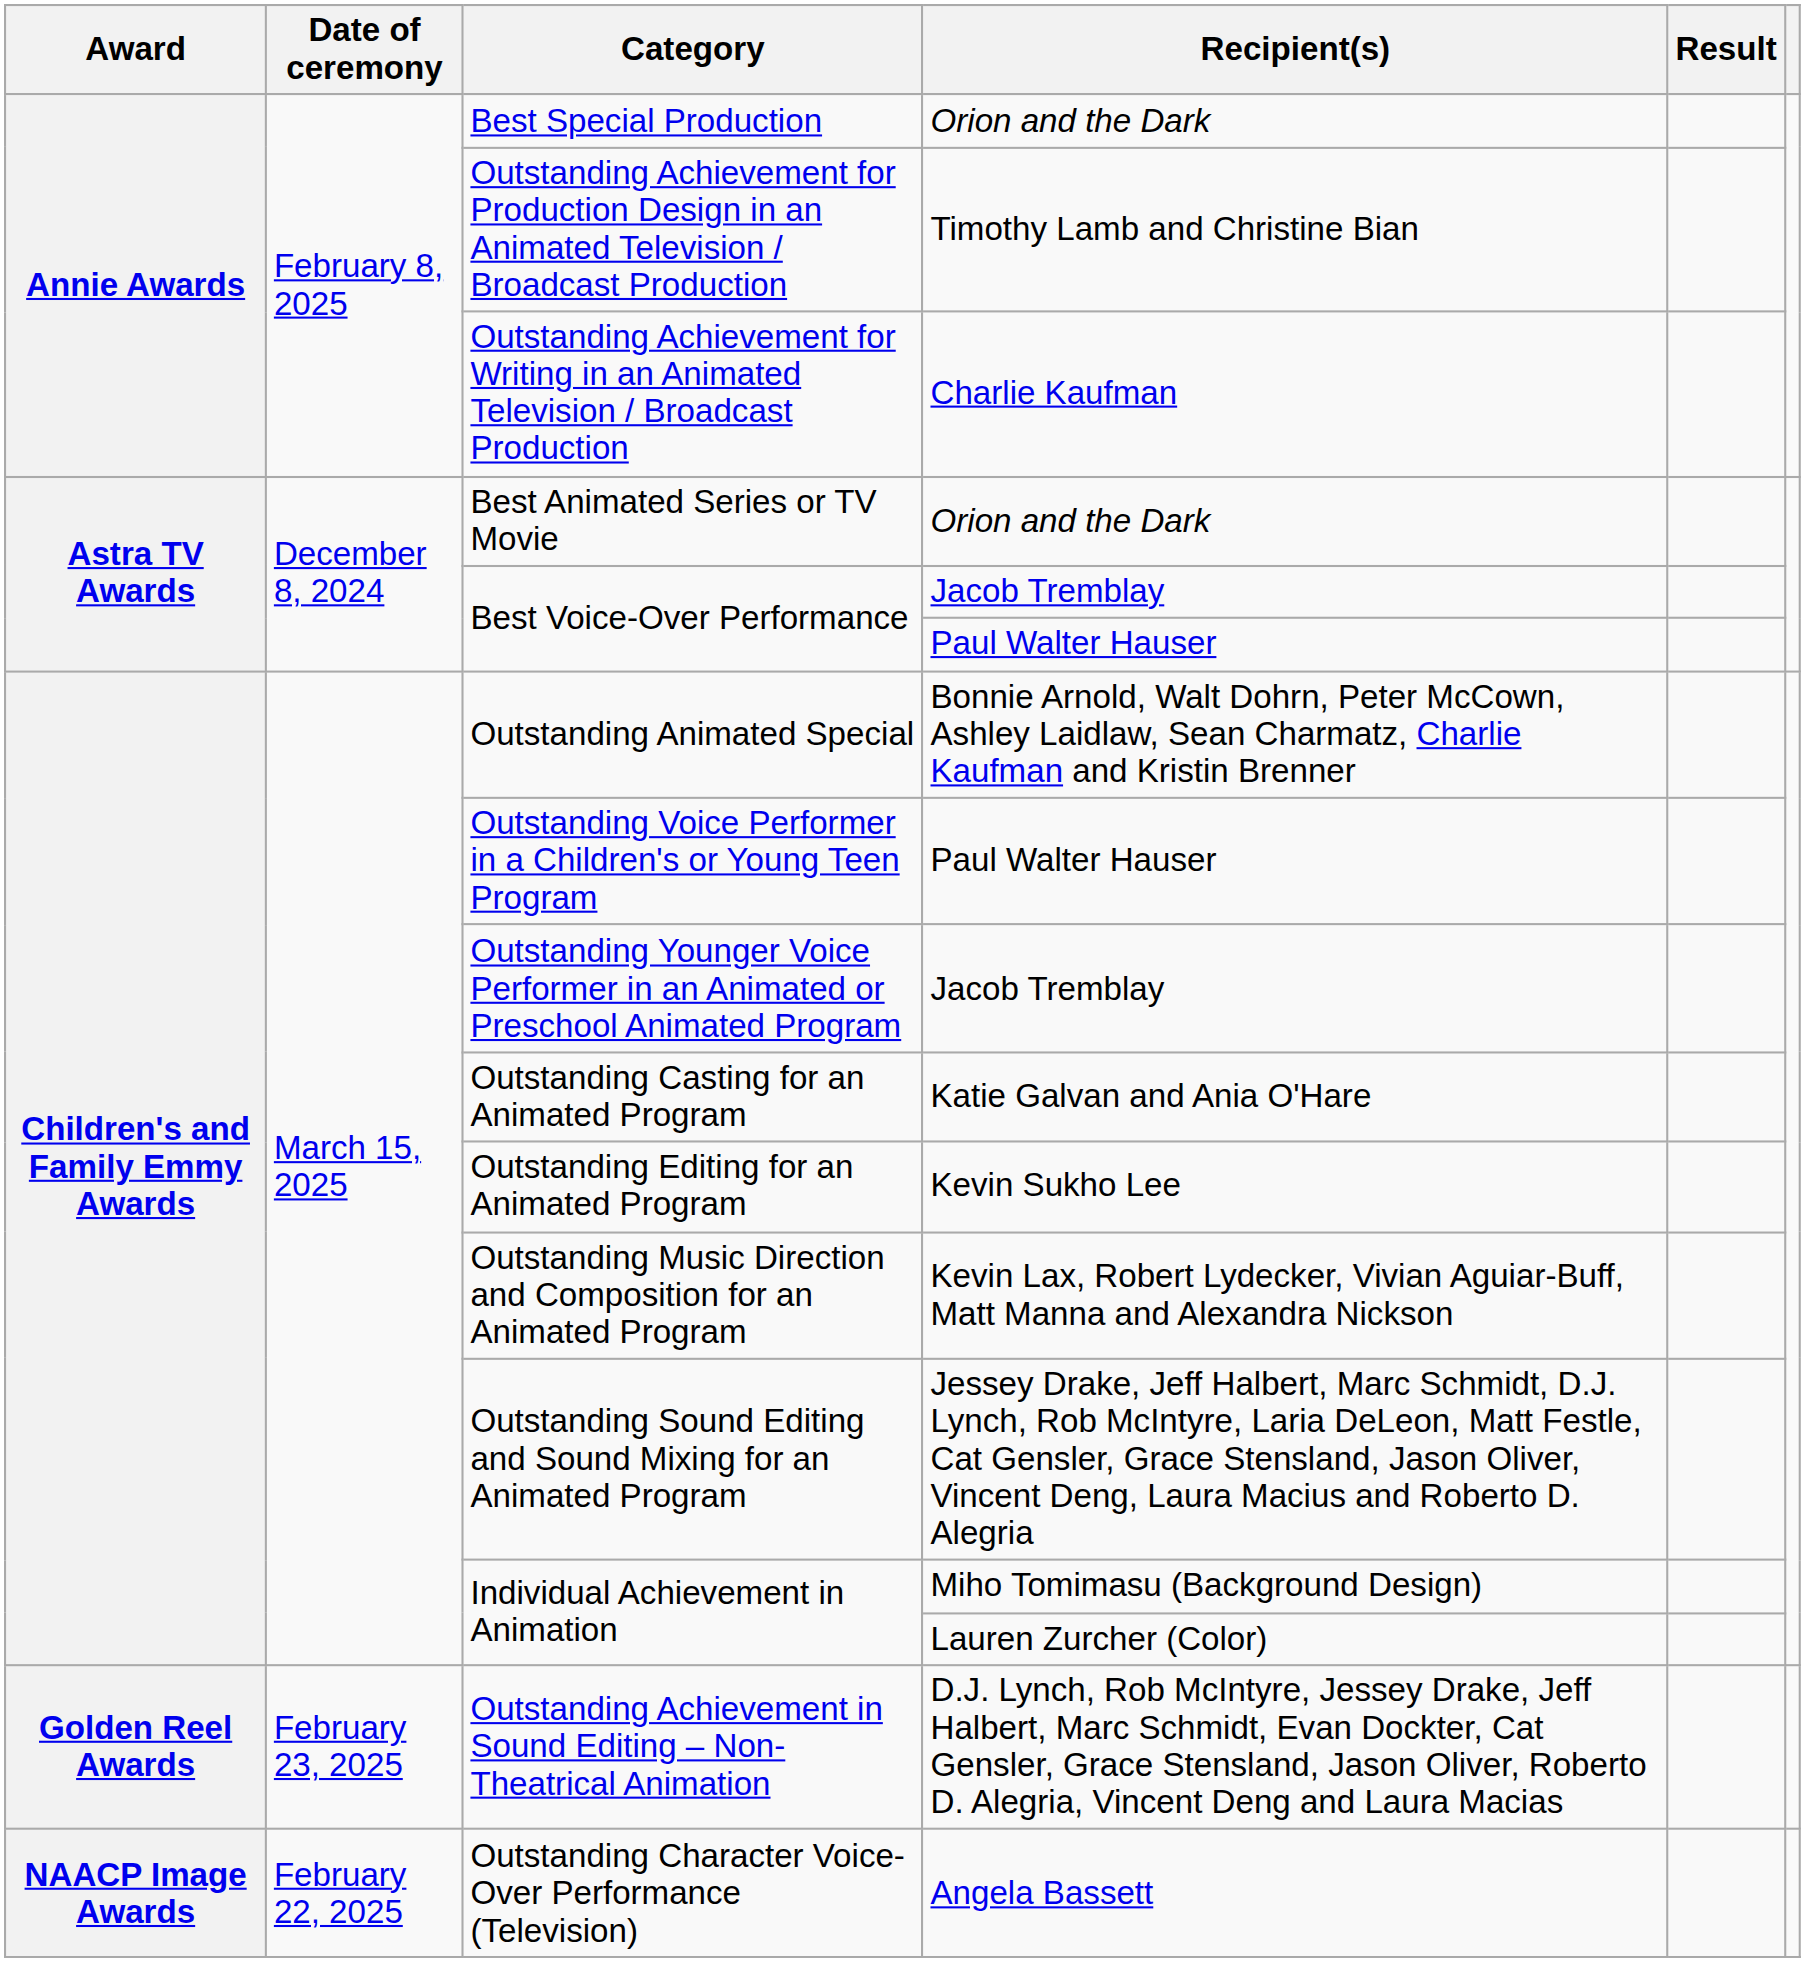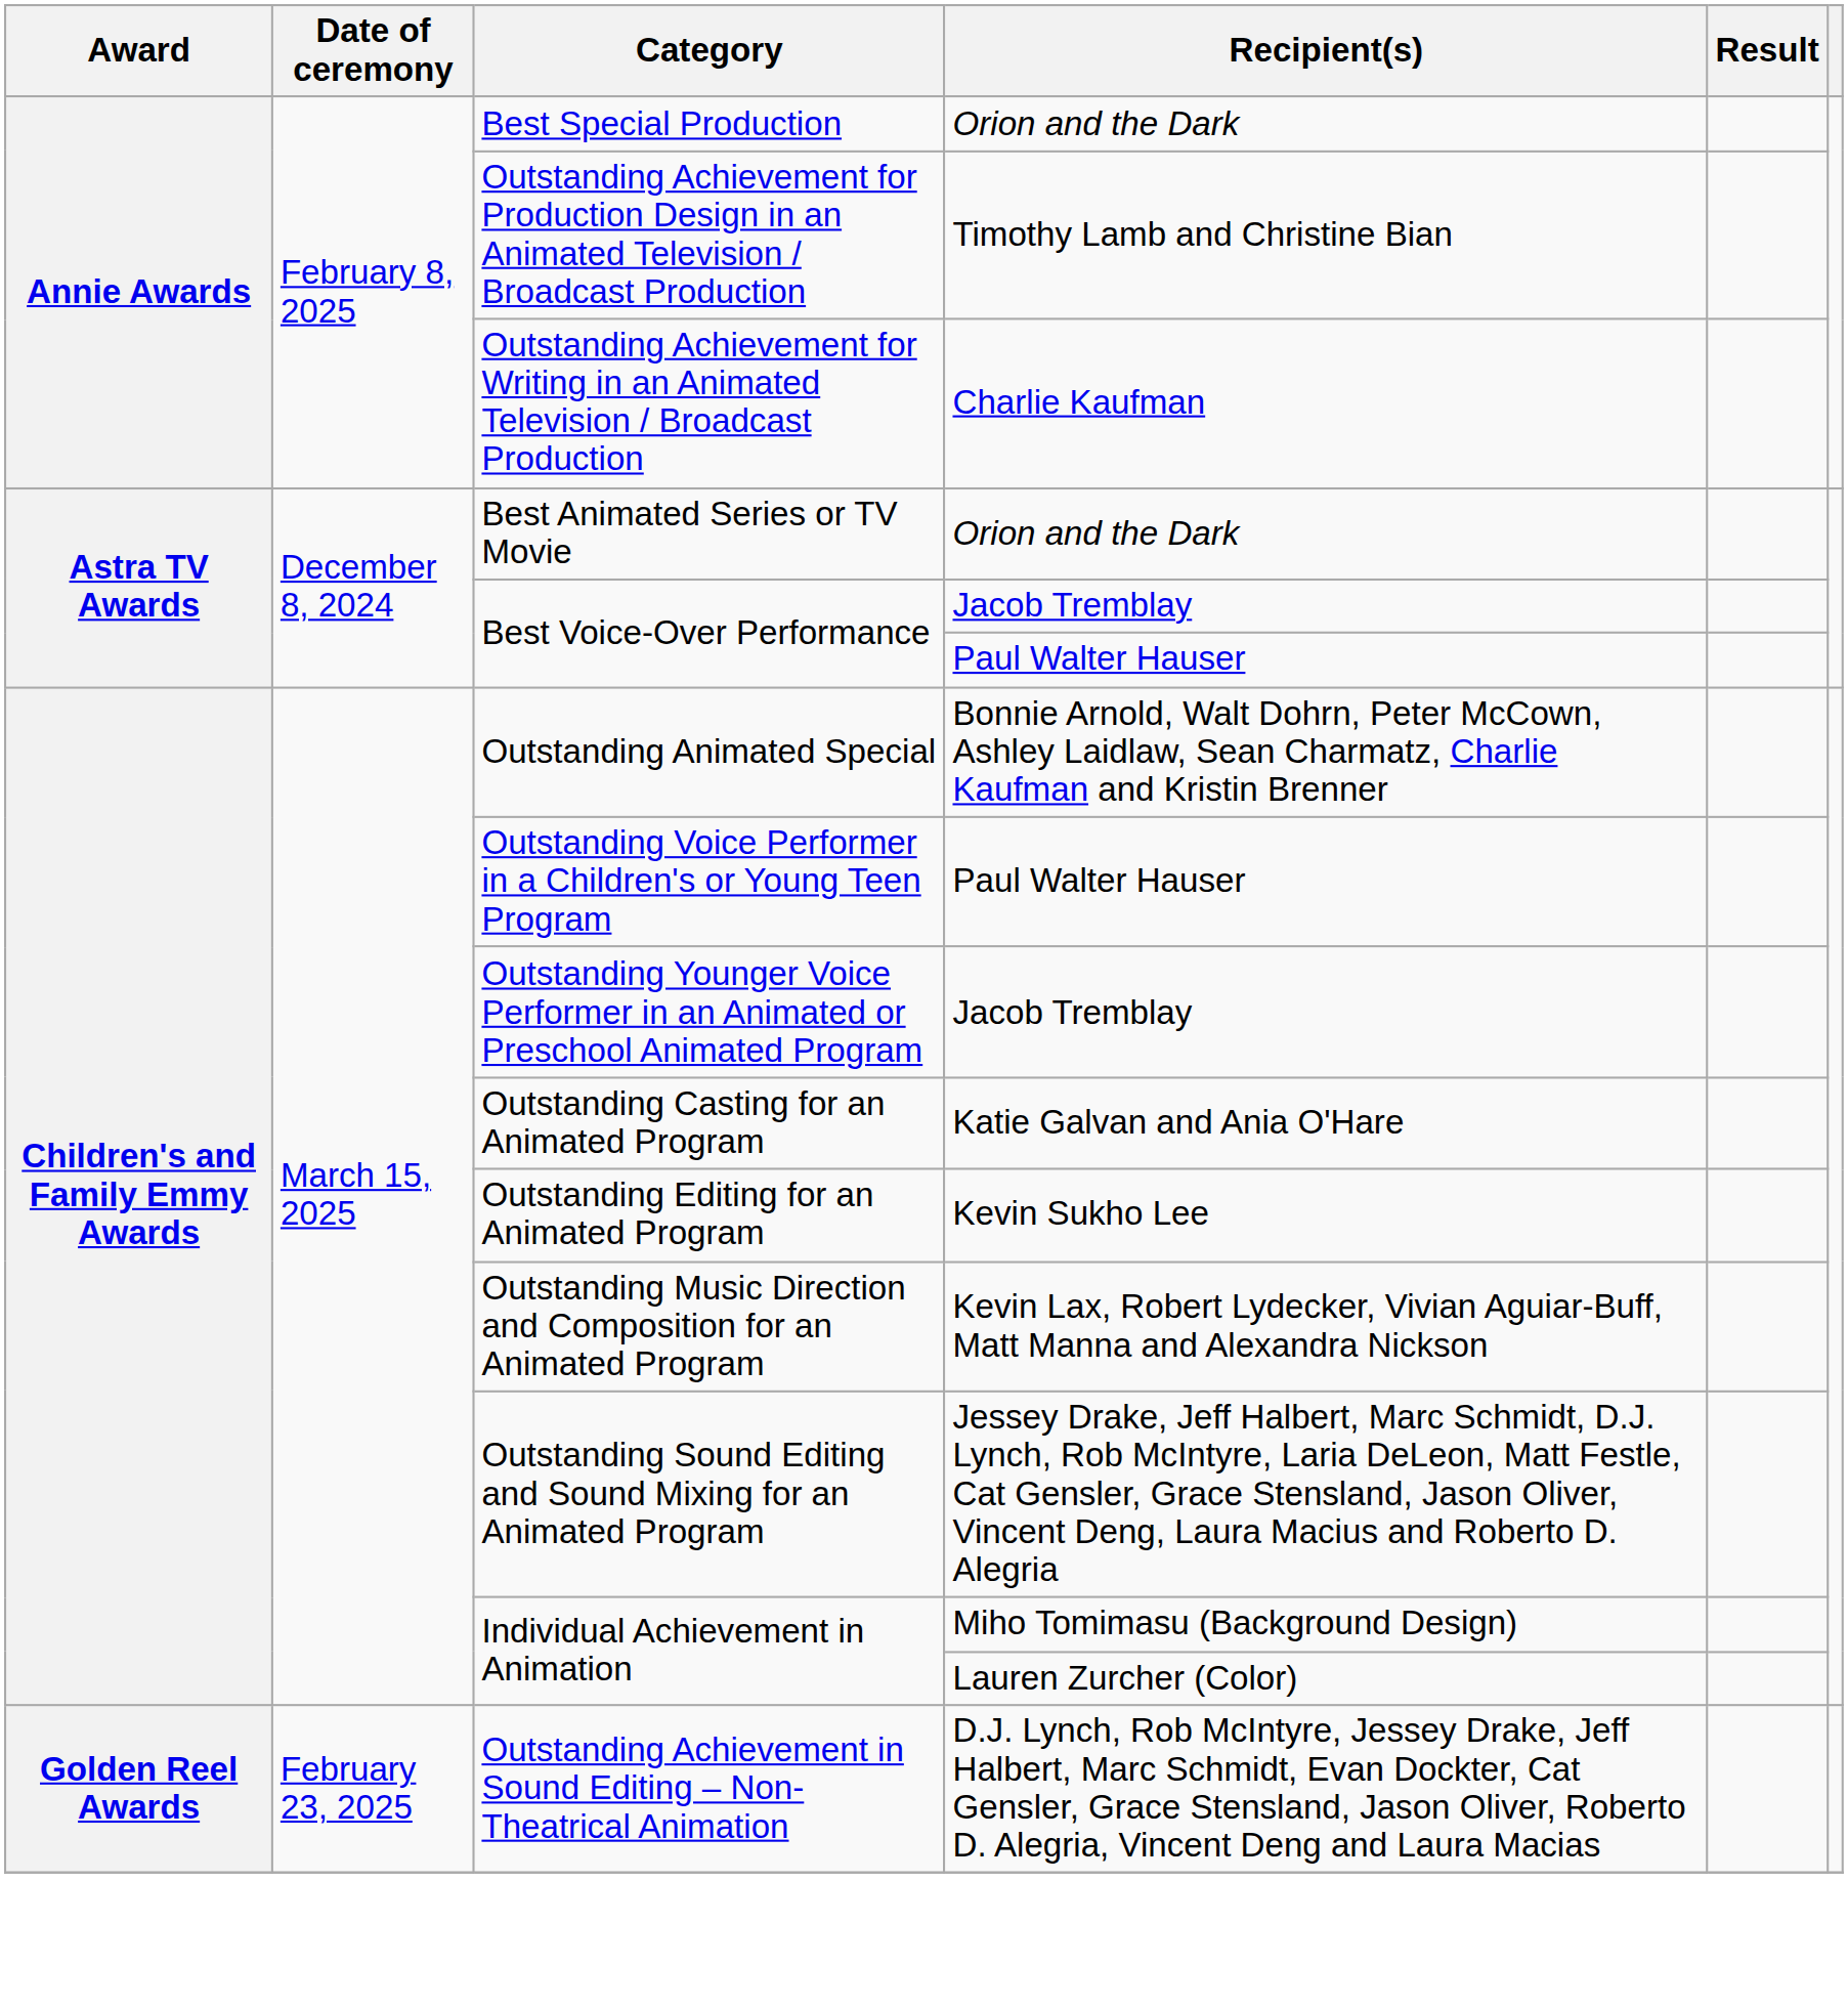- row: NAACP Image Awards | February 22, 2025 | Outstanding Character Voice-Over Performance (Television) | Angela Bassett
